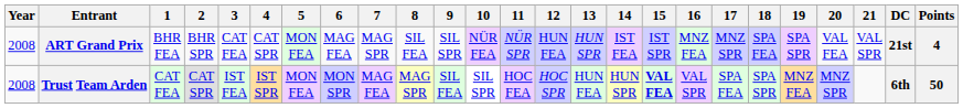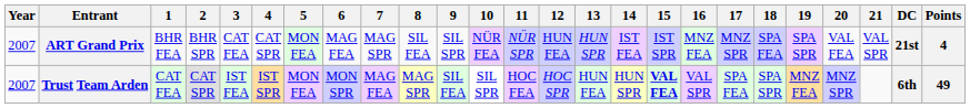ART Grand Prix | Year: 2008 -> 2007
Trust Team Arden | Year: 2008 -> 2007
Trust Team Arden | Points: 50 -> 49
